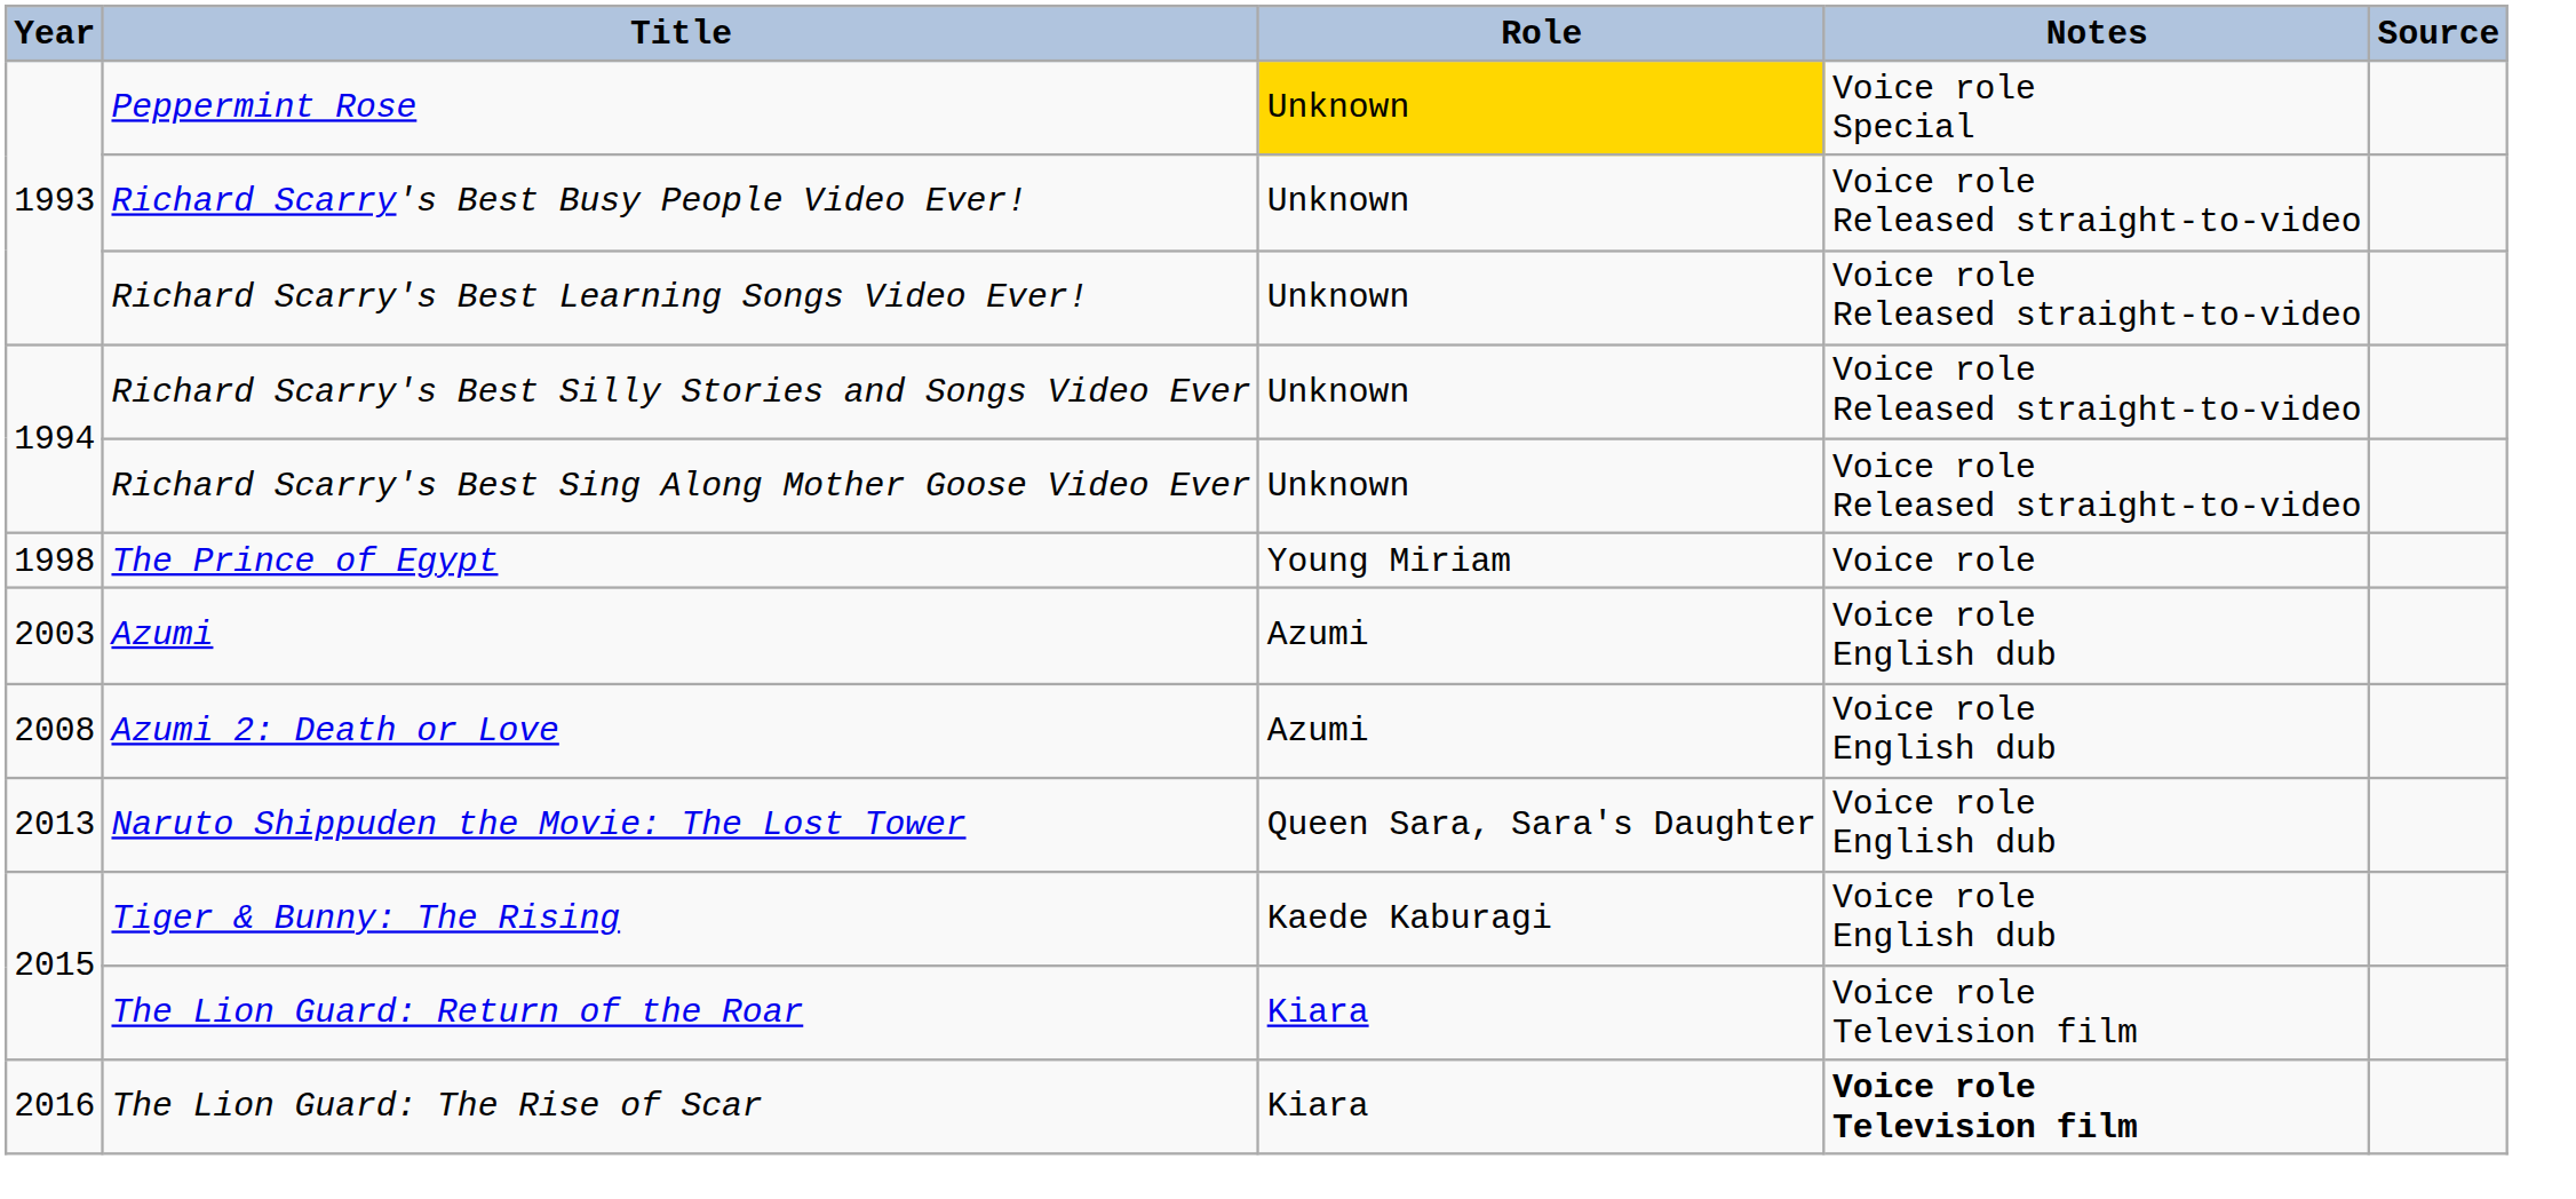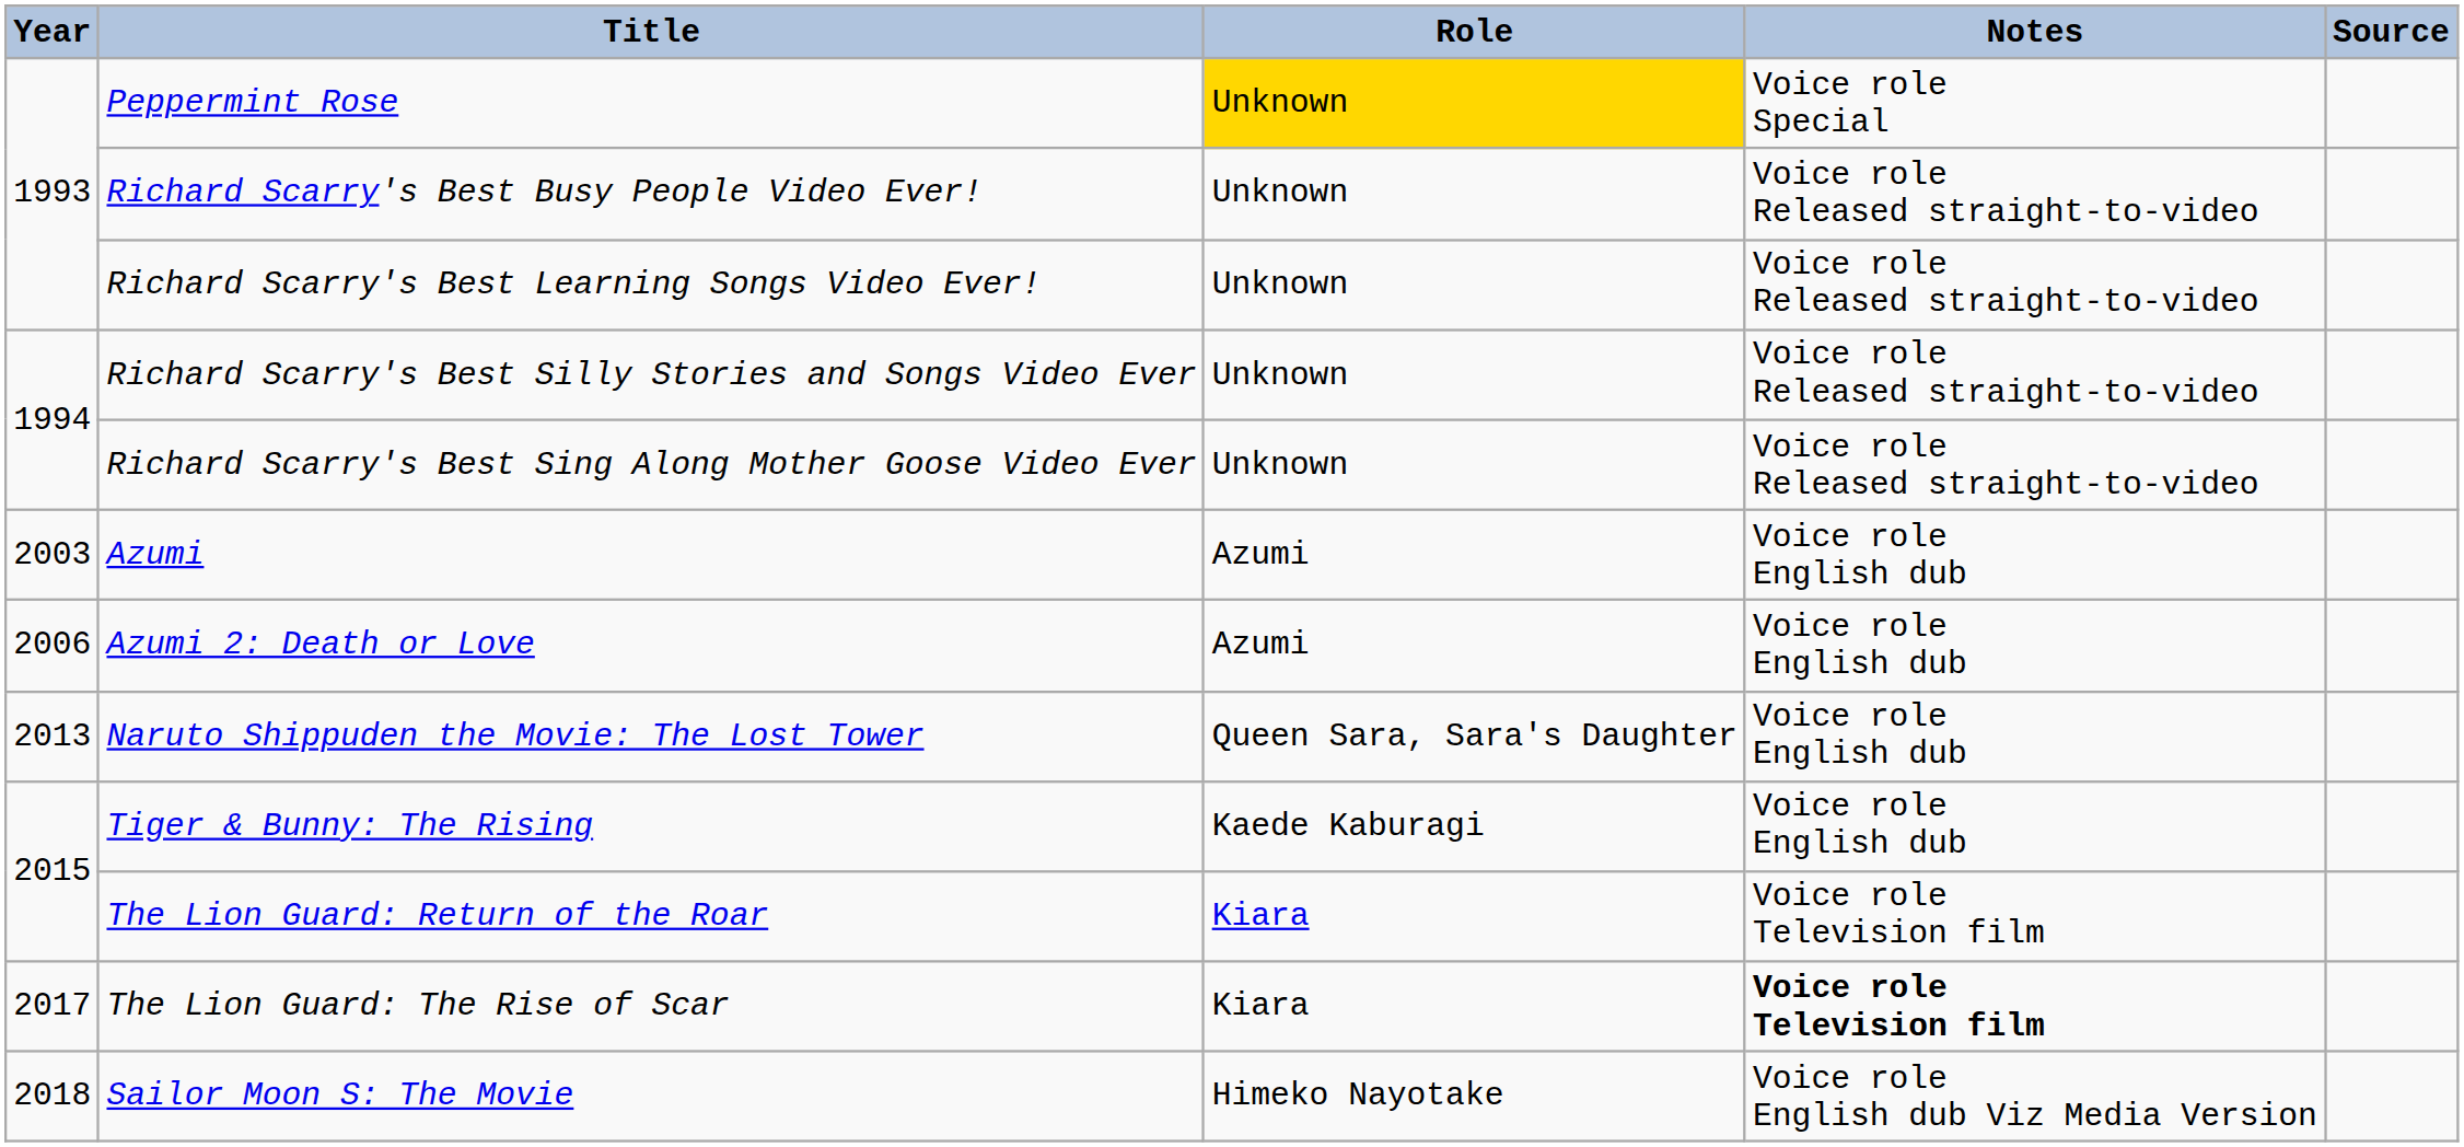- row: 1998 | The Prince of Egypt | Young Miriam | Voice role
Azumi 2: Death or Love | Year: 2008 -> 2006
The Lion Guard: The Rise of Scar | Year: 2016 -> 2017
+ row: 2018 | Sailor Moon S: The Movie | Himeko Nayotake | Voice role English dub Viz Media Version
